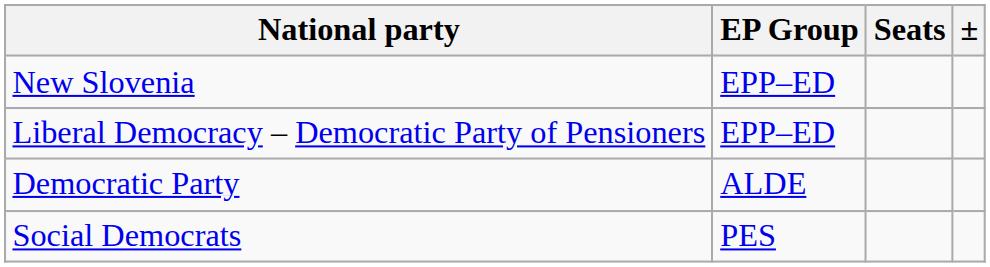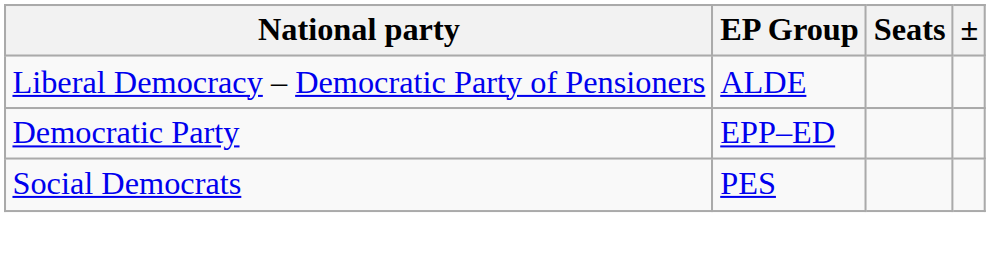- row: New Slovenia | EPP–ED
Liberal Democracy – Democratic Party of Pensioners | EP Group: EPP–ED -> ALDE
Democratic Party | EP Group: ALDE -> EPP–ED
